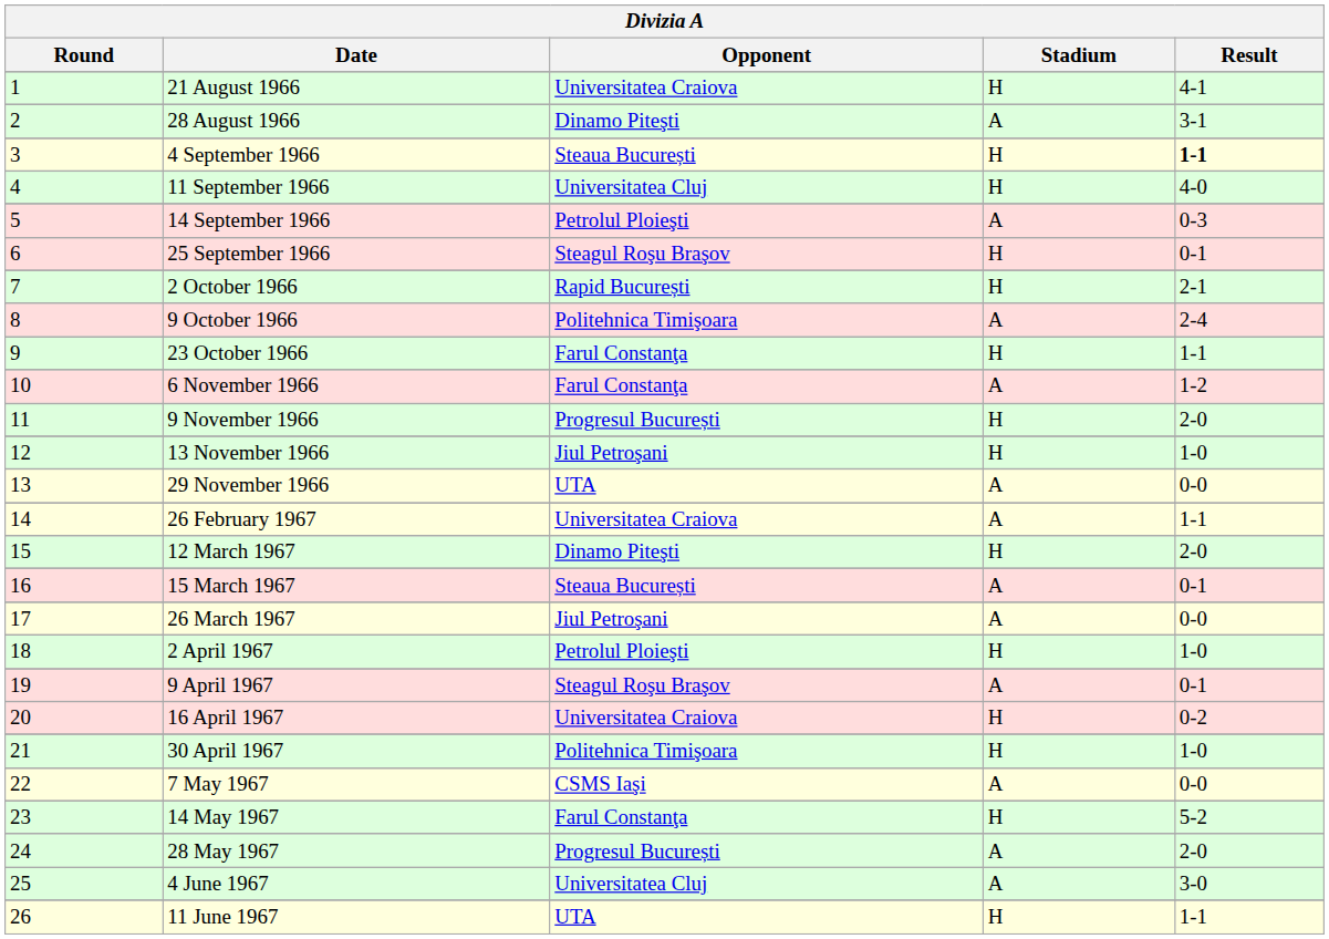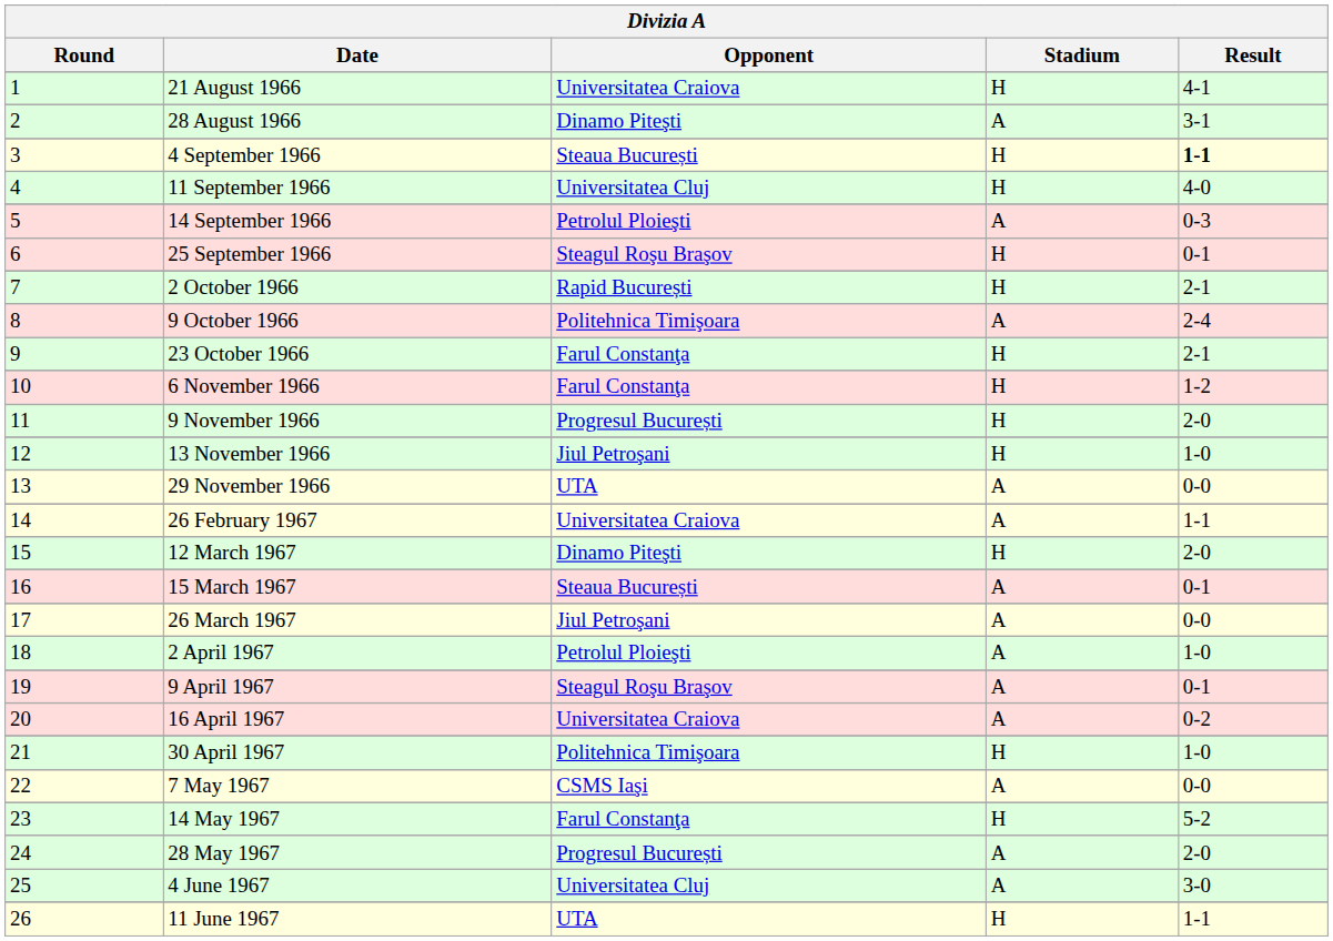23 October 1966 | Result: 1-1 -> 2-1
6 November 1966 | Stadium: A -> H
2 April 1967 | Stadium: H -> A
16 April 1967 | Stadium: H -> A
